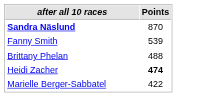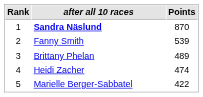+ column: Rank | 1 | 2 | 3 | 4 | 5
Brittany Phelan | Points: 488 -> 489
Heidi Zacher | Points: bold -> normal
